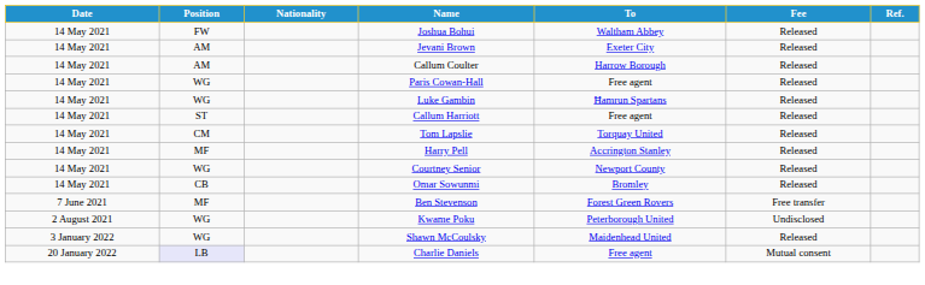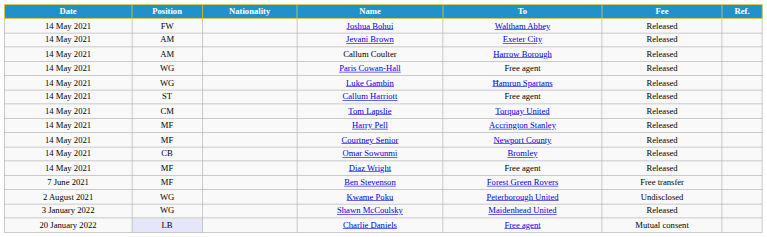Courtney Senior | Position: WG -> MF
+ row: 14 May 2021 | MF | Diaz Wright | Free agent | Released
